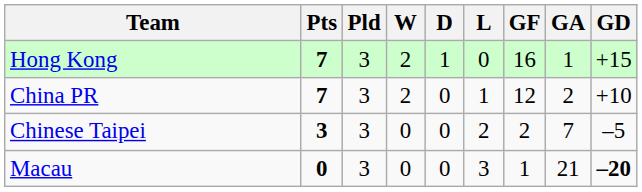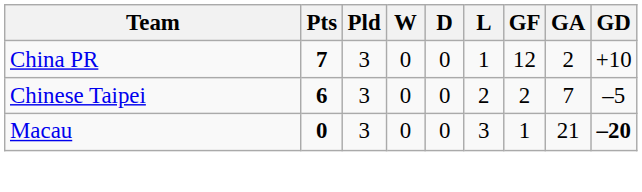- row: Hong Kong | 7 | 3 | 2 | 1 | 0 | 16 | 1 | +15
China PR | W: 2 -> 0
Chinese Taipei | Pts: 3 -> 6
